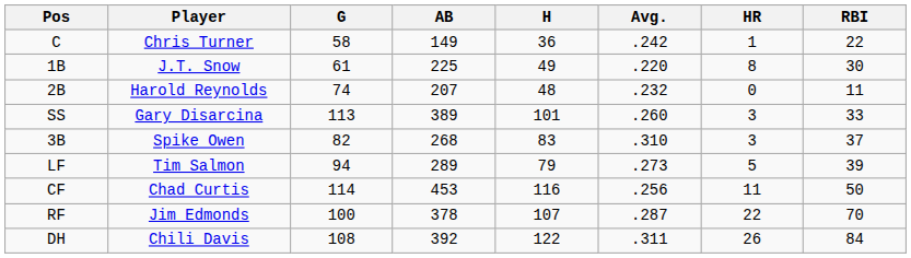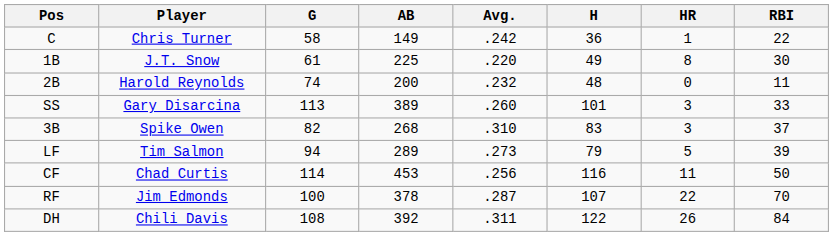columns swapped: H <-> Avg.
2B | AB: 207 -> 200
